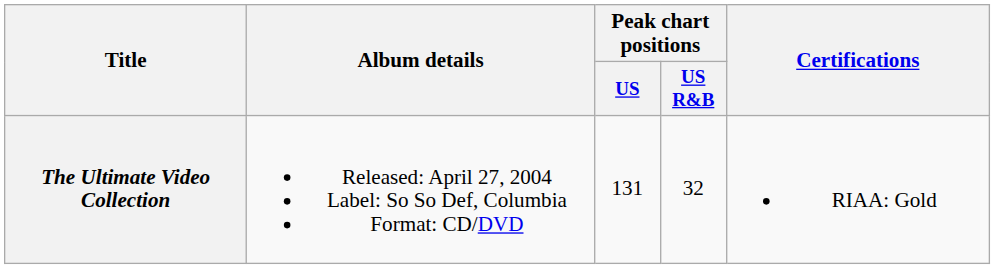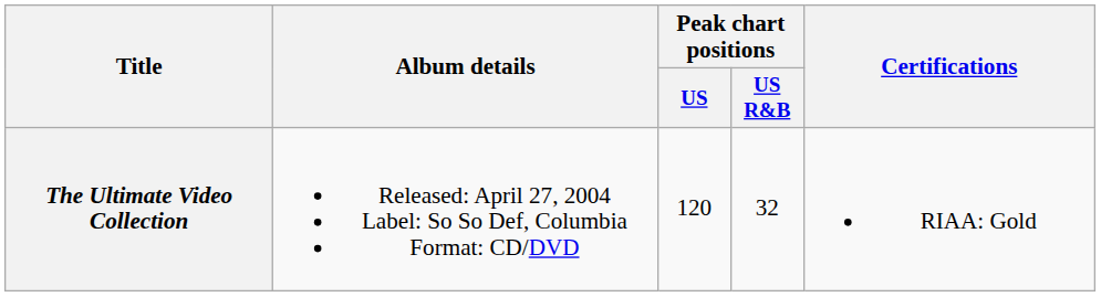The Ultimate Video Collection | Peak chart positions / US: 131 -> 120
